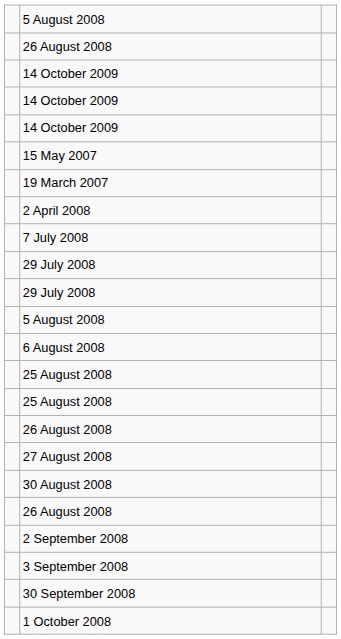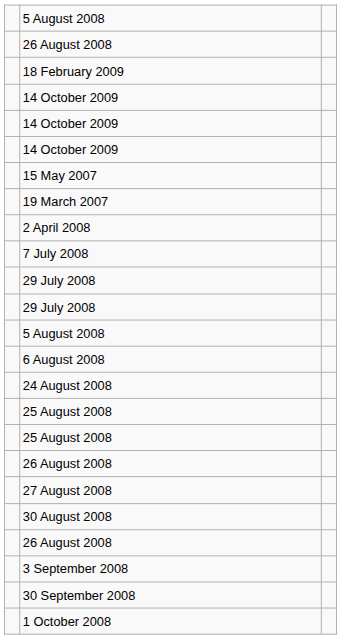+ row: 18 February 2009
+ row: 24 August 2008
- row: 2 September 2008
